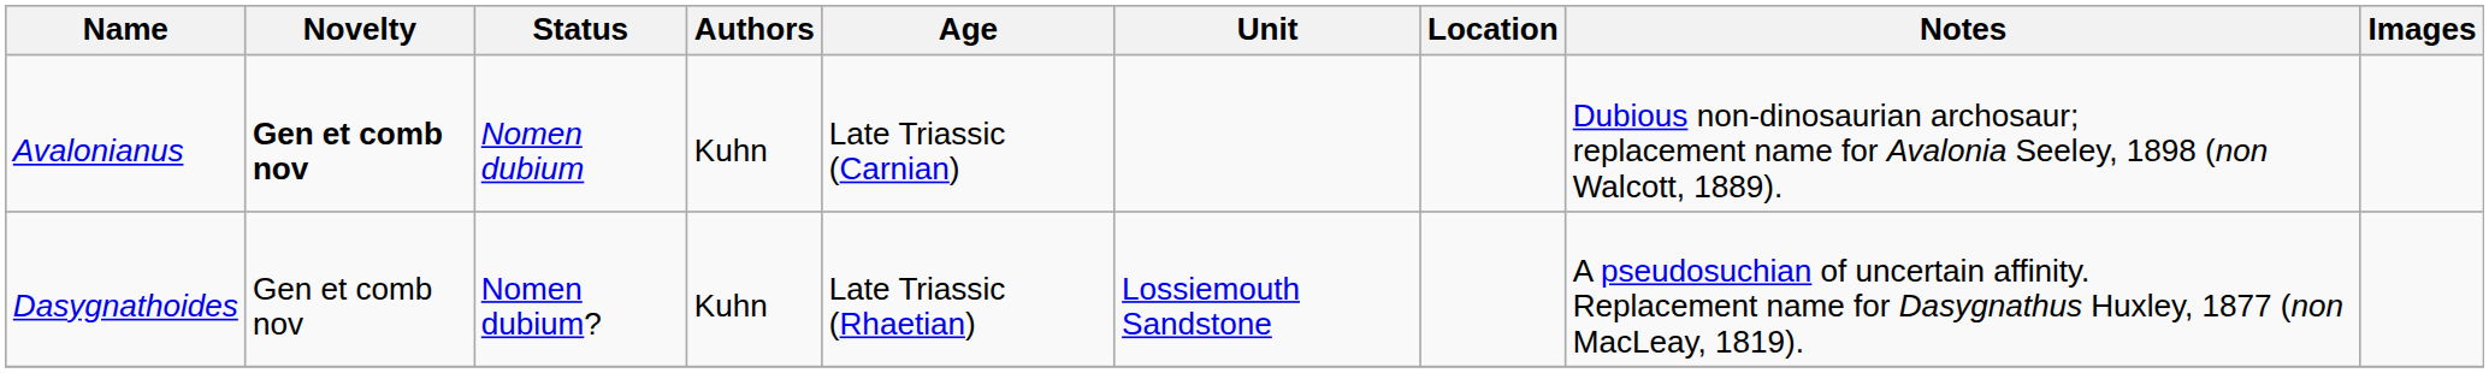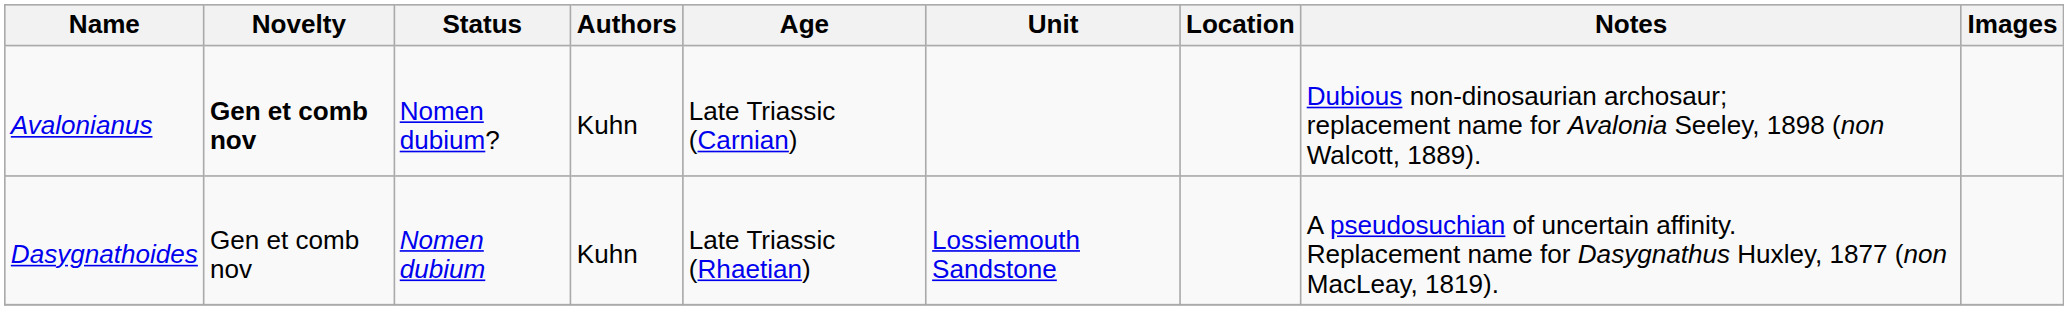Avalonianus | Status: Nomen dubium -> Nomen dubium?
Dasygnathoides | Status: Nomen dubium? -> Nomen dubium
